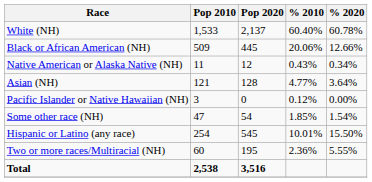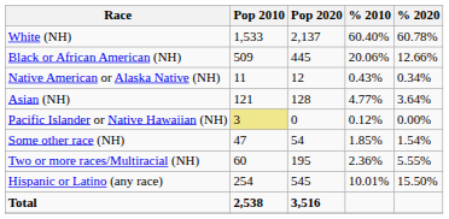Pacific Islander or Native Hawaiian (NH) | Pop 2010: no background -> khaki background
rows swapped: Two or more races/Multiracial (NH) <-> Hispanic or Latino (any race)
